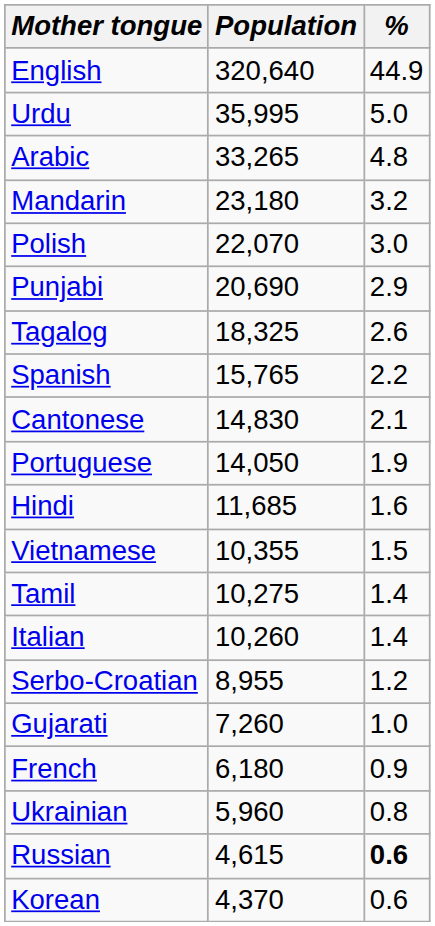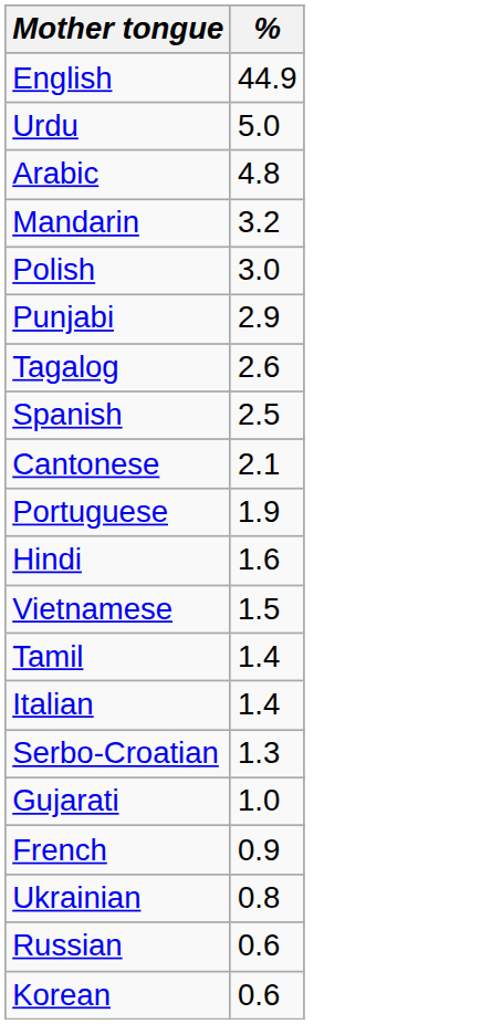- column: Population | 320,640 | 35,995 | 33,265 | 23,180 | 22,070 | 20,690 | 18,325 | 15,765 | 14,830 | 14,050 | 11,685 | 10,355 | 10,275 | 10,260 | 8,955 | 7,260 | 6,180 | 5,960 | 4,615 | 4,370
Spanish | %: 2.2 -> 2.5
Serbo-Croatian | %: 1.2 -> 1.3
Russian | %: bold -> normal
